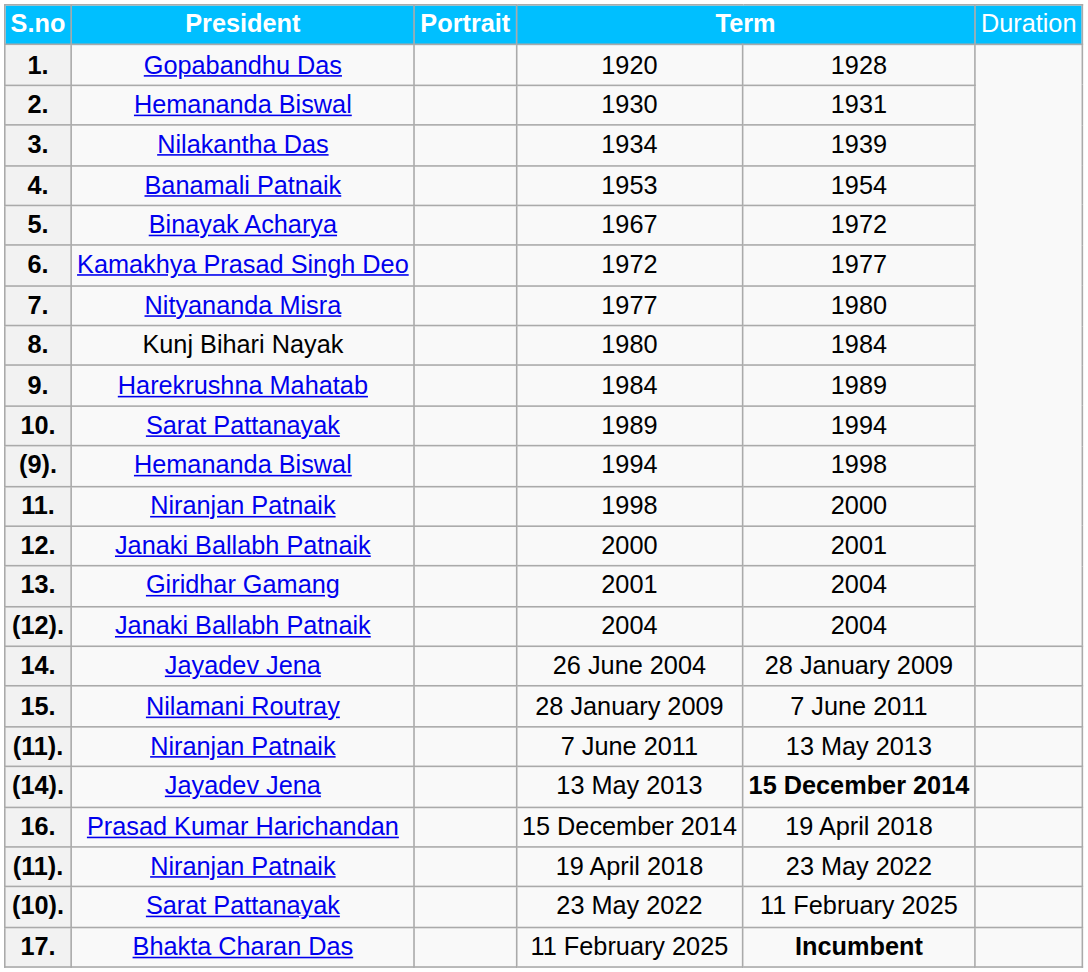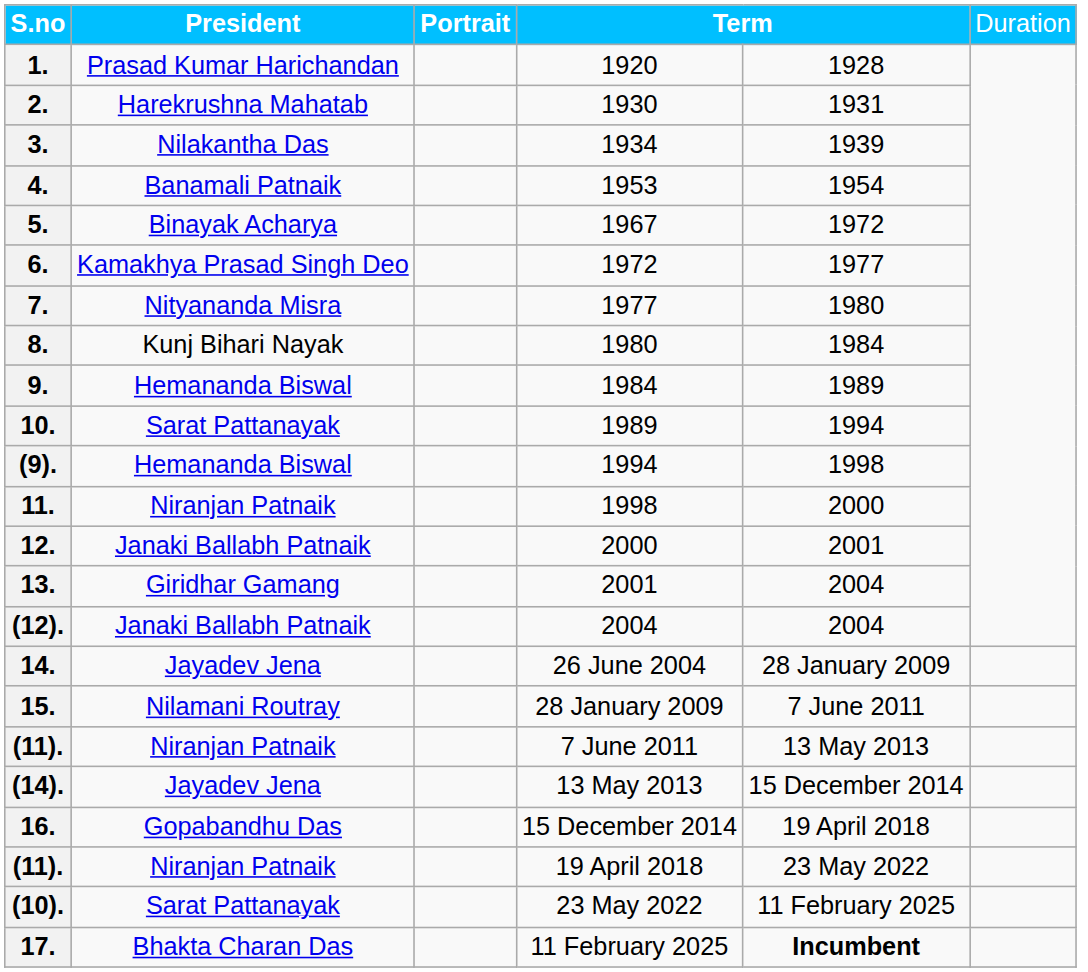1. | column 2: Gopabandhu Das -> Prasad Kumar Harichandan
2. | column 2: Hemananda Biswal -> Harekrushna Mahatab
9. | column 2: Harekrushna Mahatab -> Hemananda Biswal
(14). | column 5: bold -> normal
16. | column 2: Prasad Kumar Harichandan -> Gopabandhu Das
